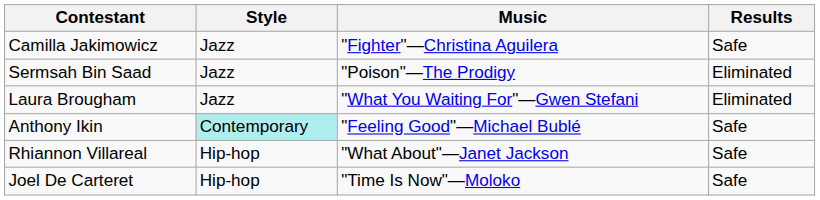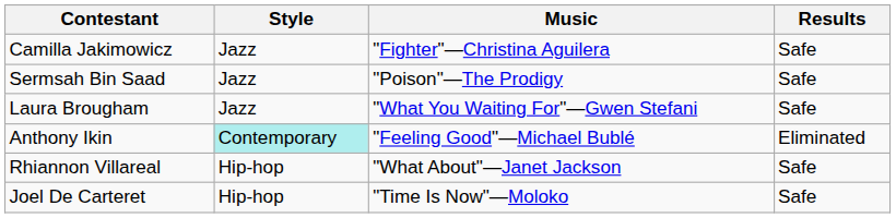Sermsah Bin Saad | Results: Eliminated -> Safe
Laura Brougham | Results: Eliminated -> Safe
Anthony Ikin | Results: Safe -> Eliminated
